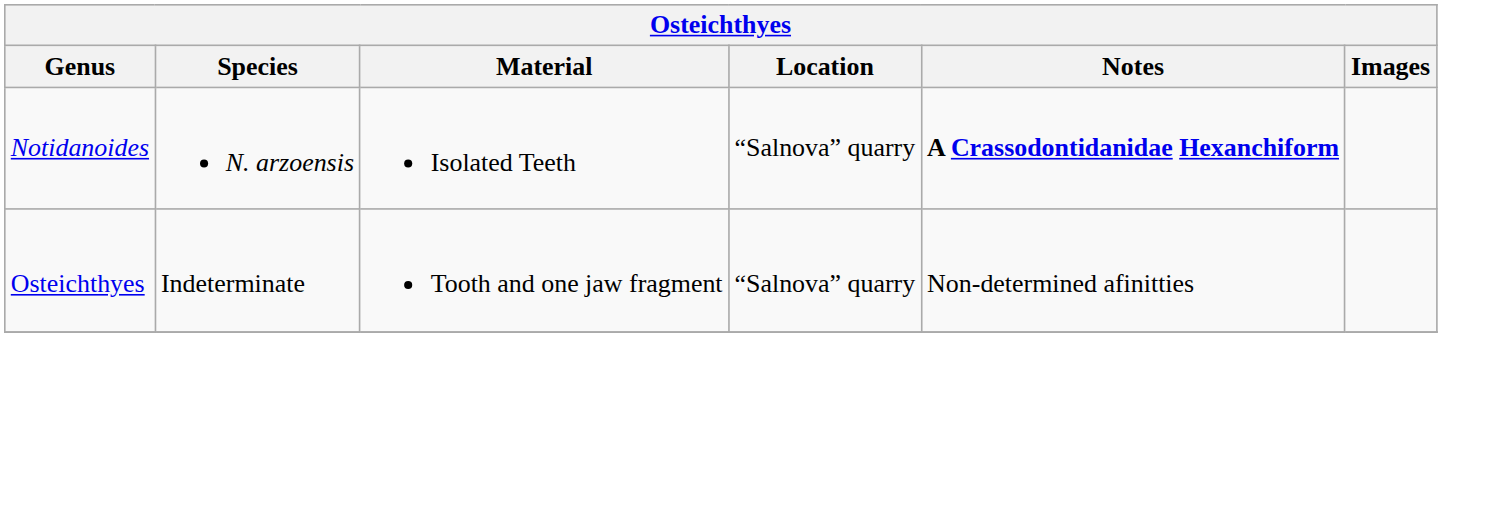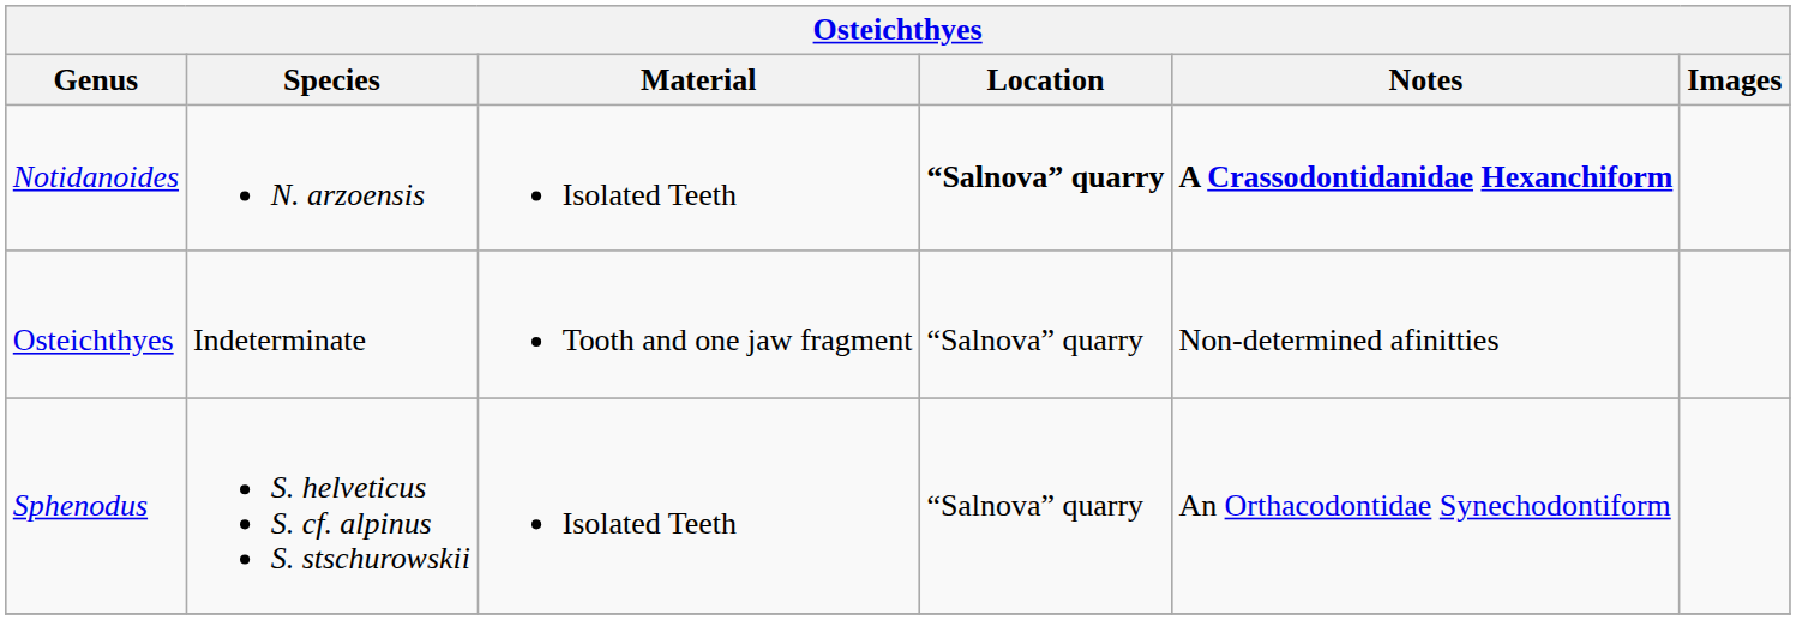Notidanoides | Location: normal -> bold
+ row: Sphenodus | S. helveticus S. cf. alpinus S. stschurowskii | Isolated Teeth | “Salnova” quarry | An Orthacodontidae Synechodontiform
